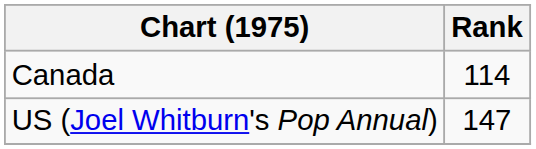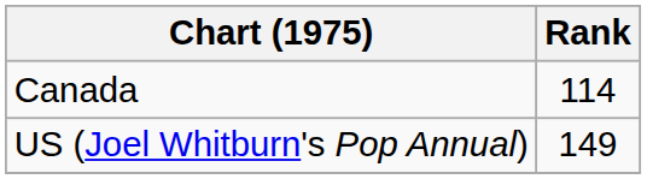US (Joel Whitburn's Pop Annual) | Rank: 147 -> 149
